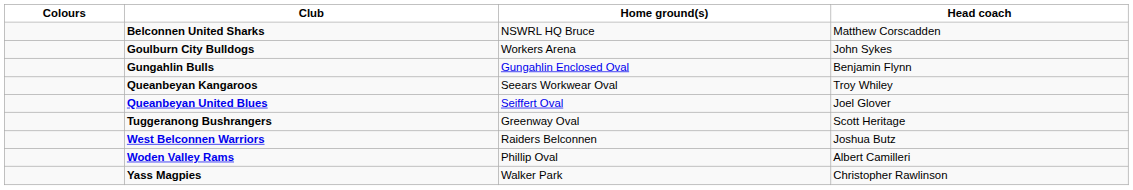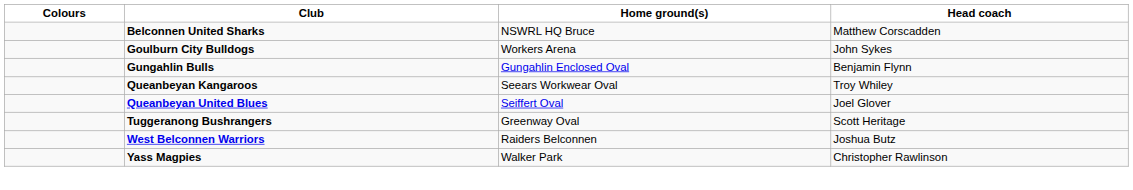- row: Woden Valley Rams | Phillip Oval | Albert Camilleri
